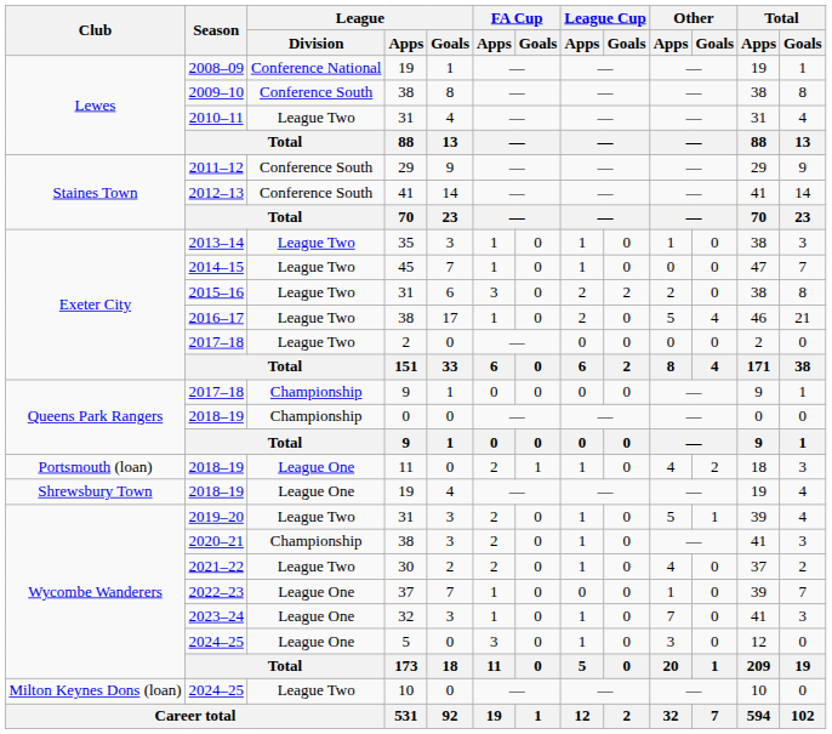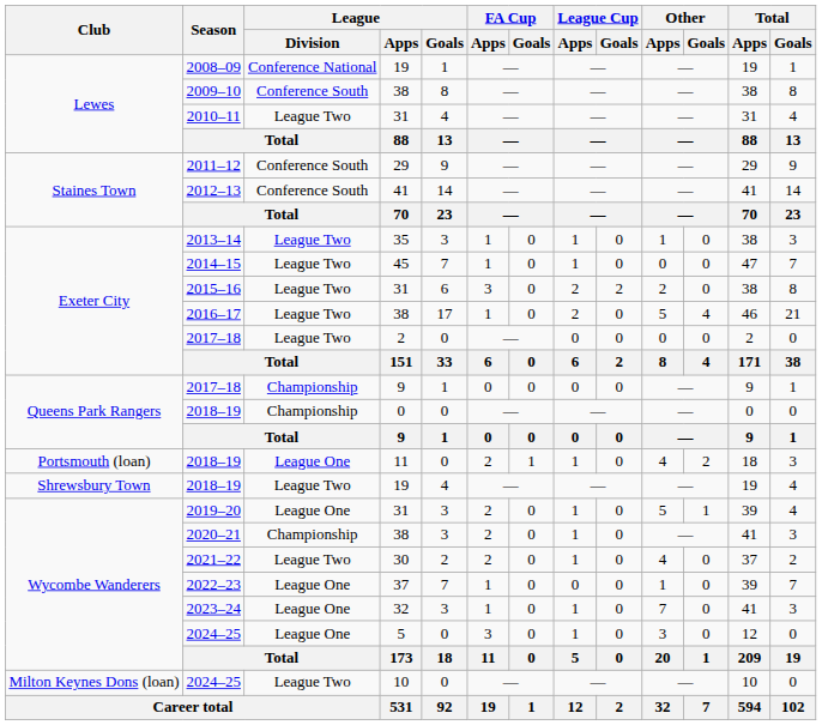2018–19 / 19 | League / Division: League One -> League Two
2019–20 | League / Division: League Two -> League One
